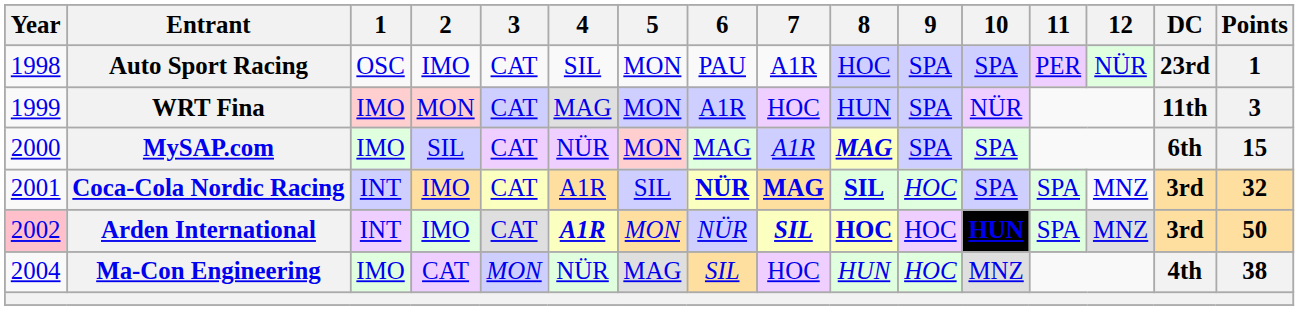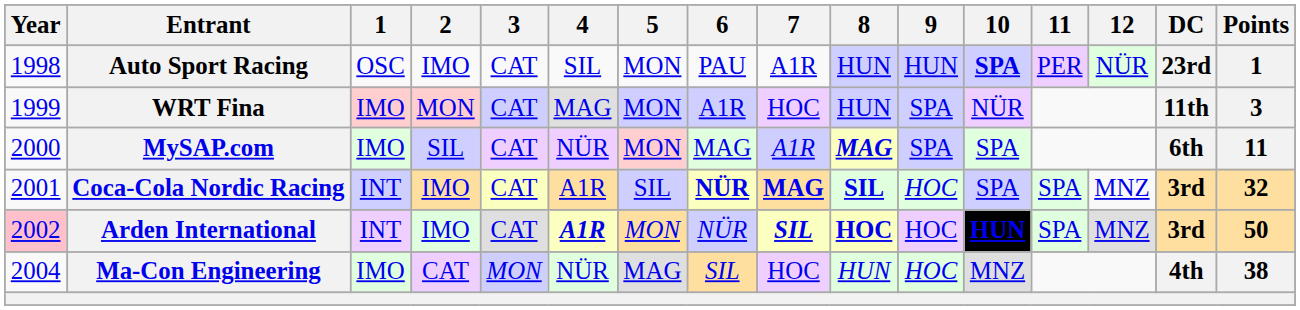Auto Sport Racing | 8: HOC -> HUN
Auto Sport Racing | 9: SPA -> HUN
Auto Sport Racing | 10: normal -> bold
MySAP.com | Points: 15 -> 11
